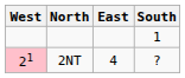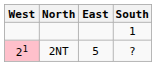2NT | East: 4 -> 5
